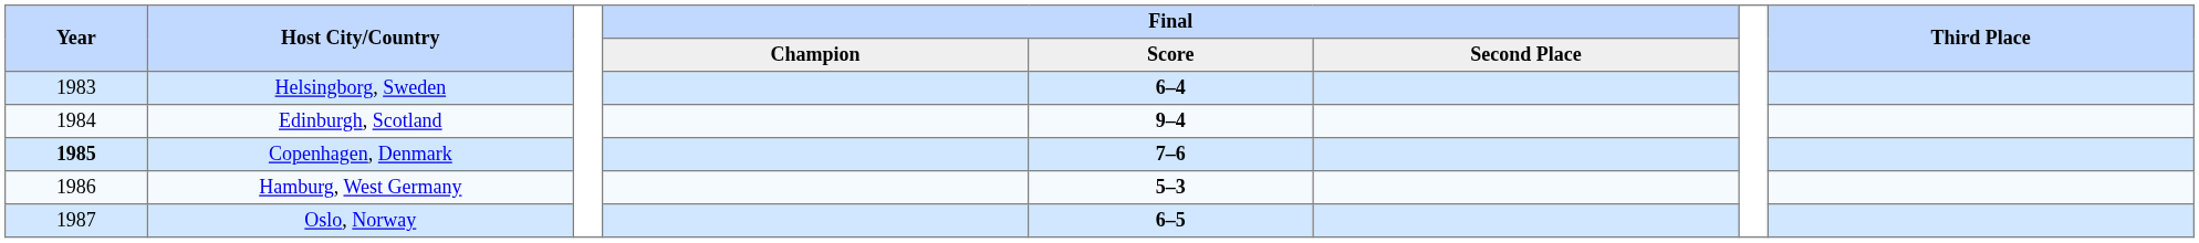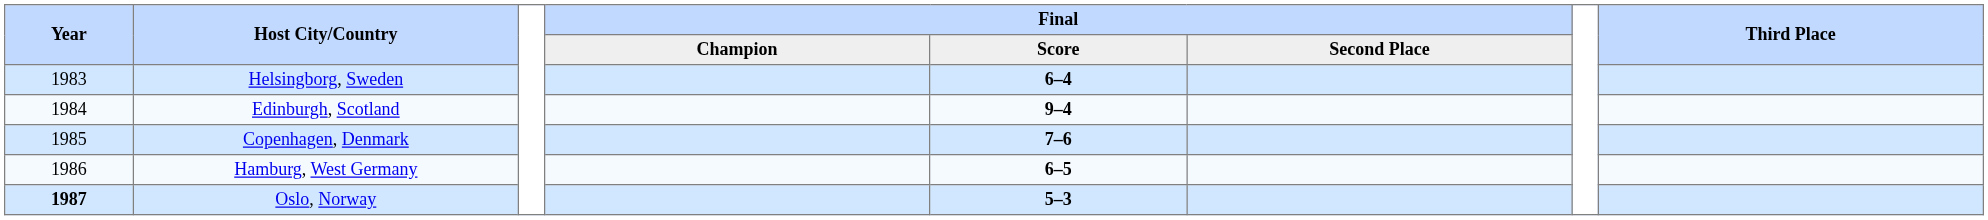Copenhagen, Denmark | Year: bold -> normal
Hamburg, West Germany | Final / Score: 5–3 -> 6–5
Oslo, Norway | Year: normal -> bold
Oslo, Norway | Final / Score: 6–5 -> 5–3
